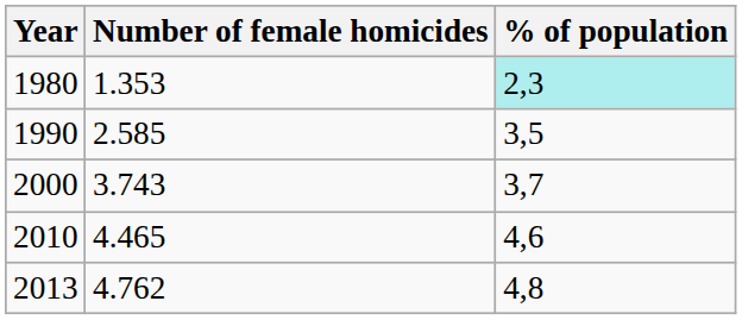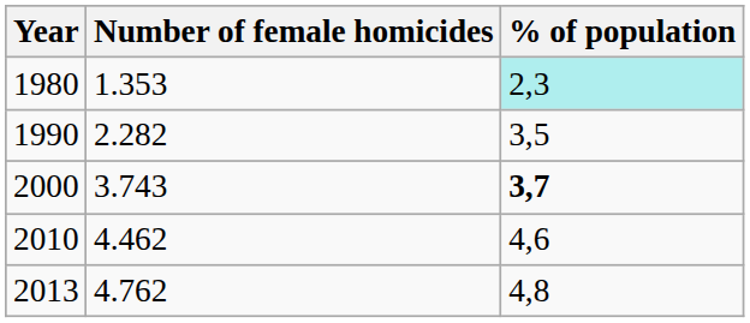1990 | Number of female homicides: 2.585 -> 2.282
2000 | % of population: normal -> bold
2010 | Number of female homicides: 4.465 -> 4.462
